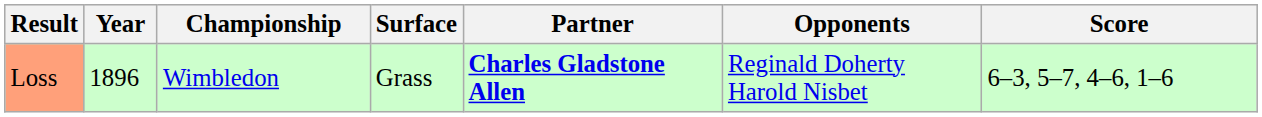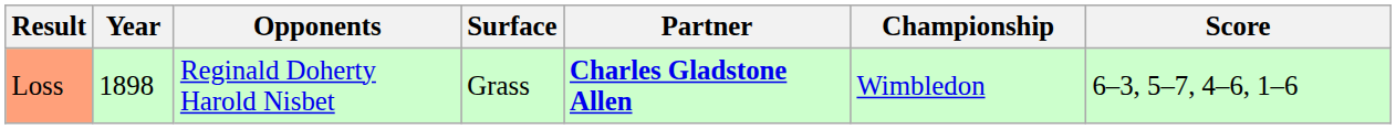columns swapped: Championship <-> Opponents
Loss | Year: 1896 -> 1898
